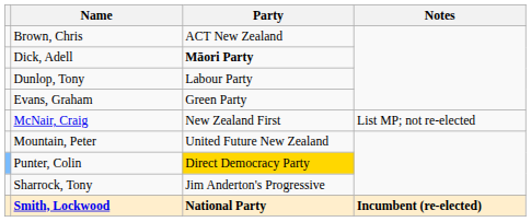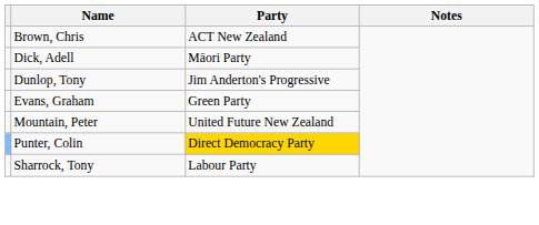Dick, Adell | Party: bold -> normal
Dunlop, Tony | Party: Labour Party -> Jim Anderton's Progressive
- row: McNair, Craig | New Zealand First | List MP; not re-elected
Sharrock, Tony | Party: Jim Anderton's Progressive -> Labour Party
- row: Smith, Lockwood | National Party | Incumbent (re-elected)
